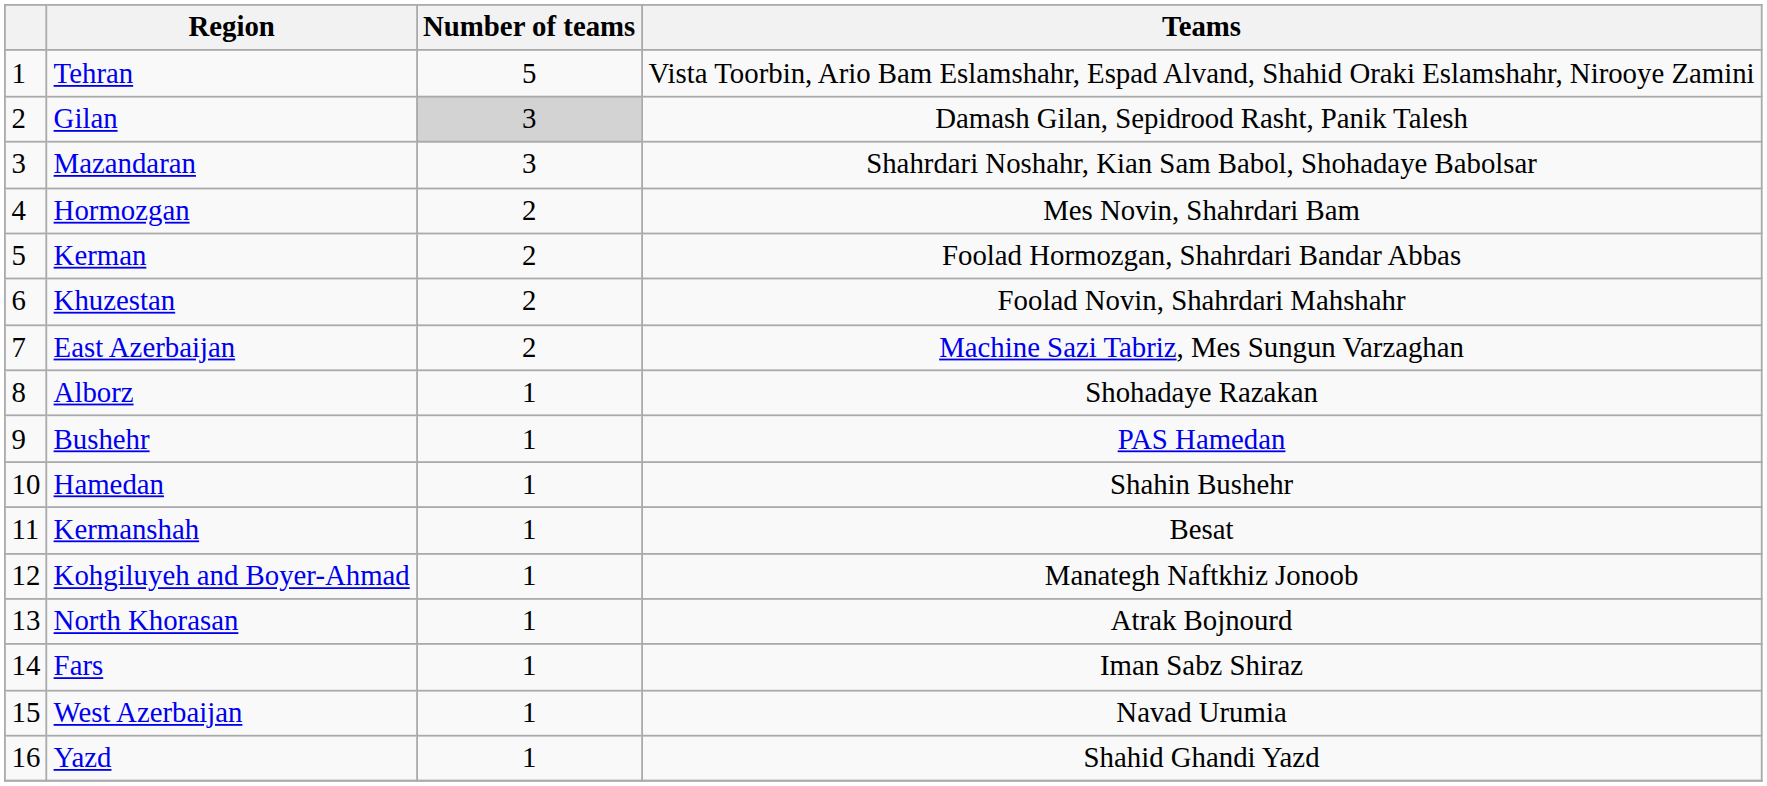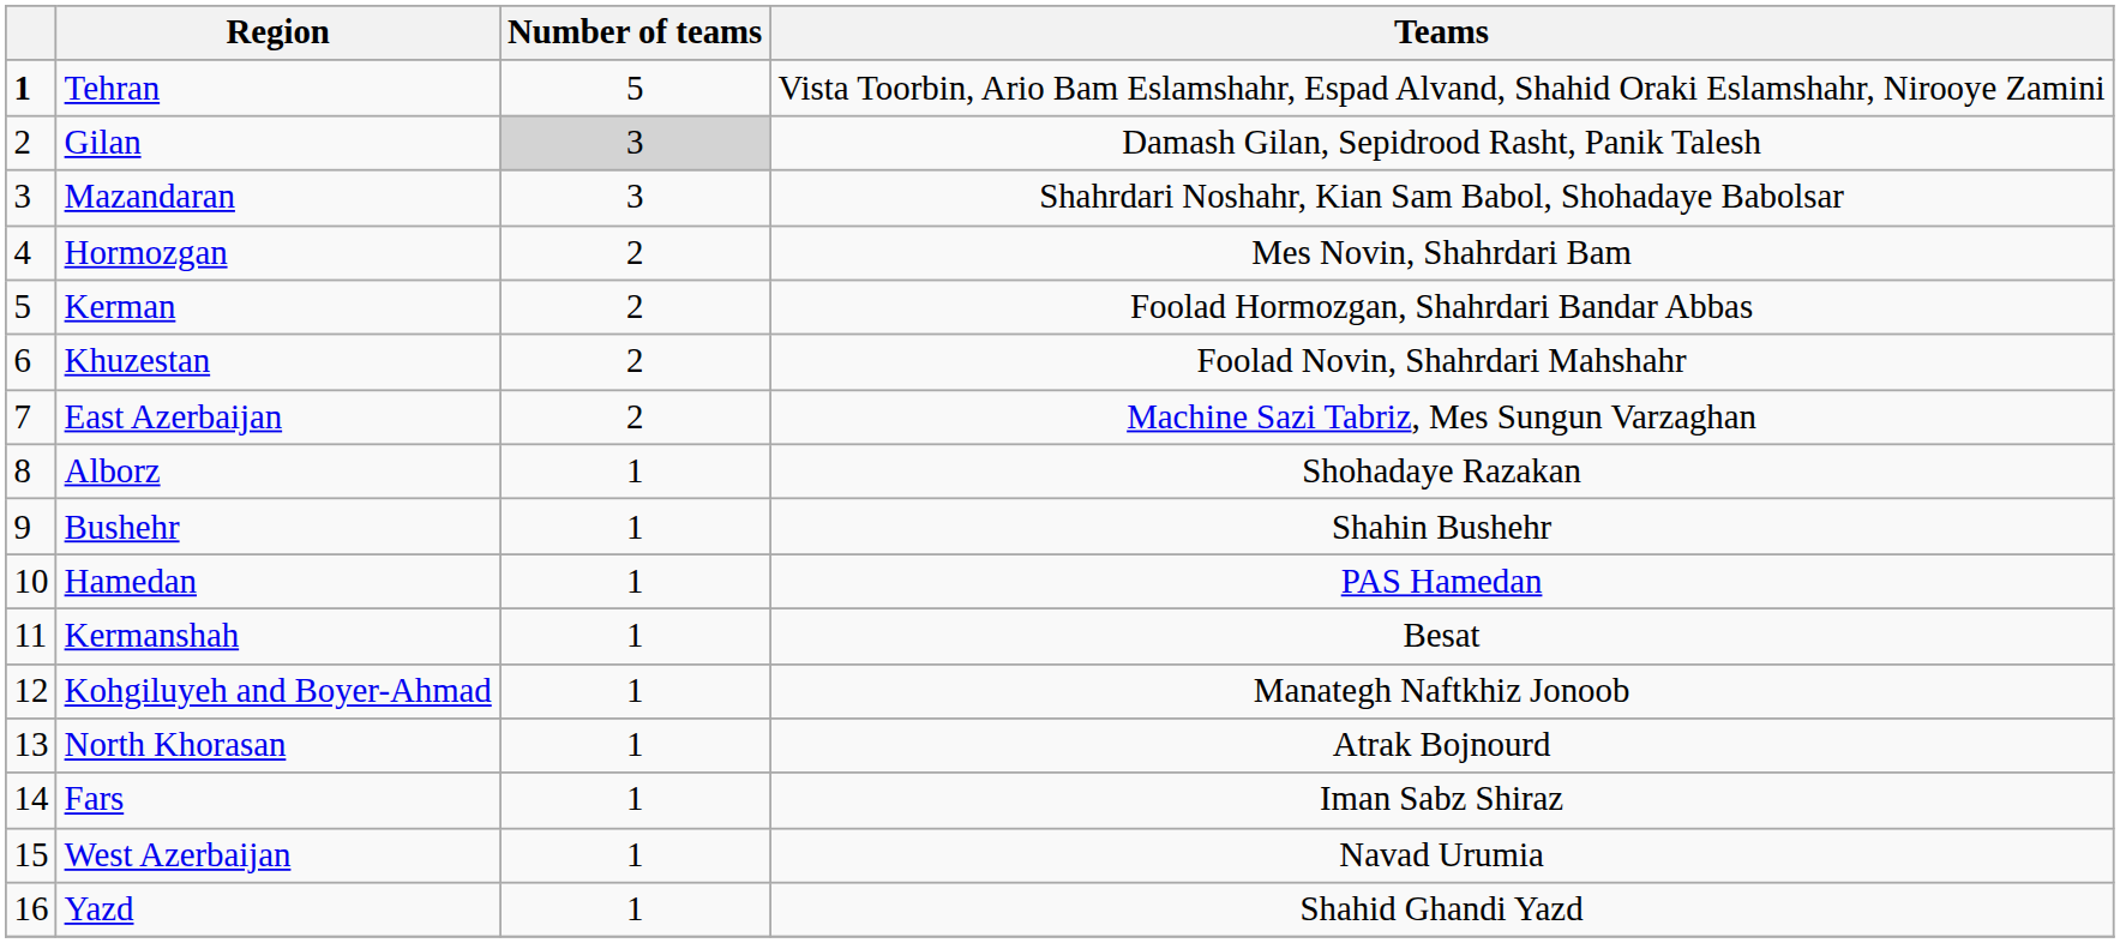Tehran | column 1: normal -> bold
Bushehr | Teams: PAS Hamedan -> Shahin Bushehr
Hamedan | Teams: Shahin Bushehr -> PAS Hamedan
